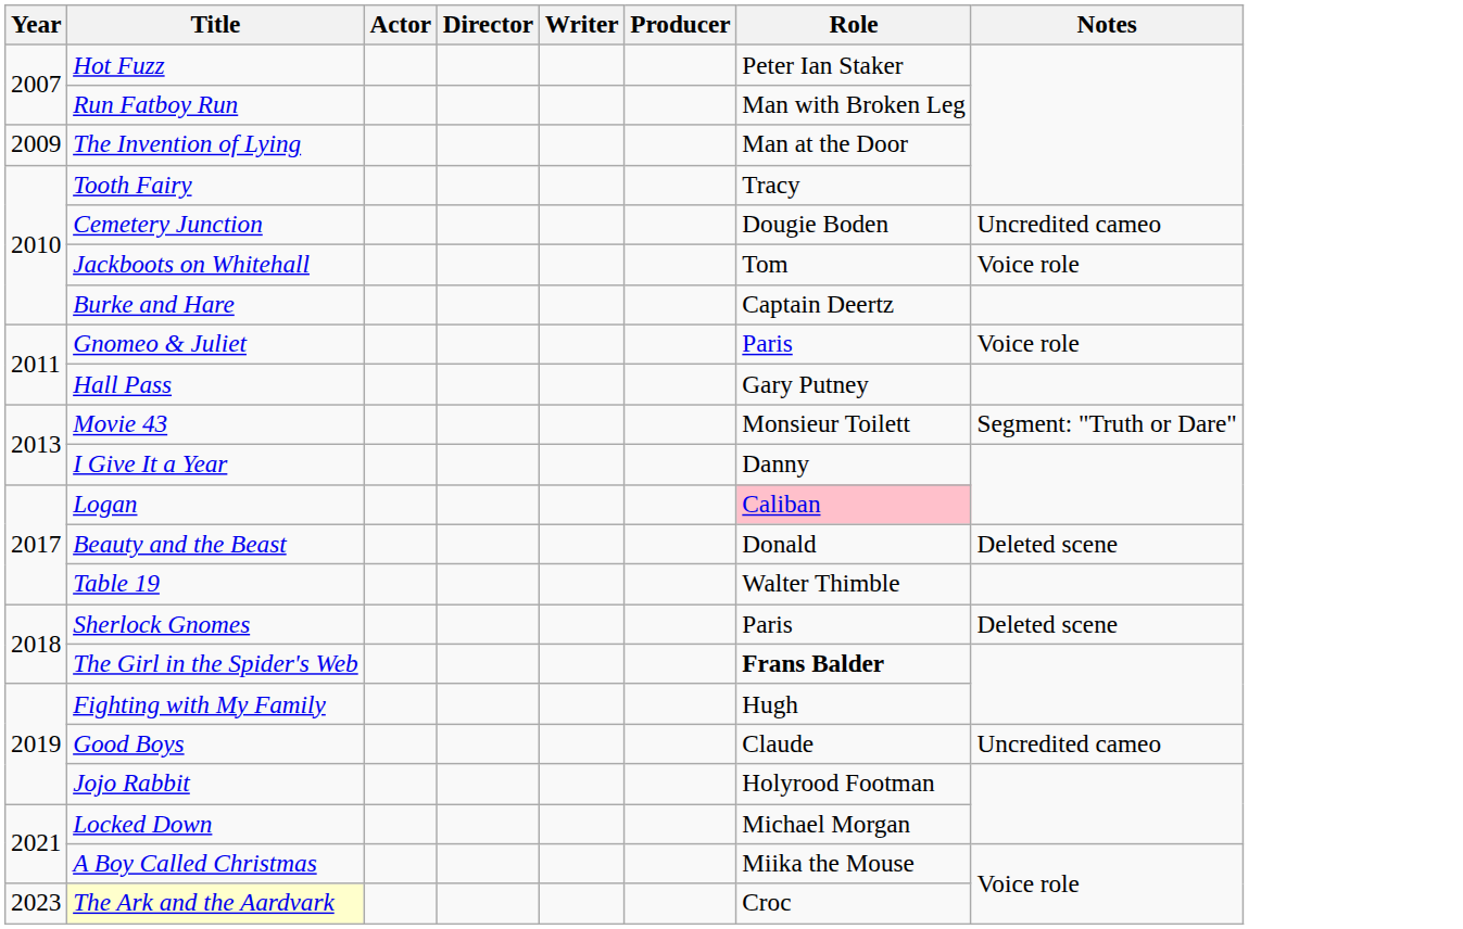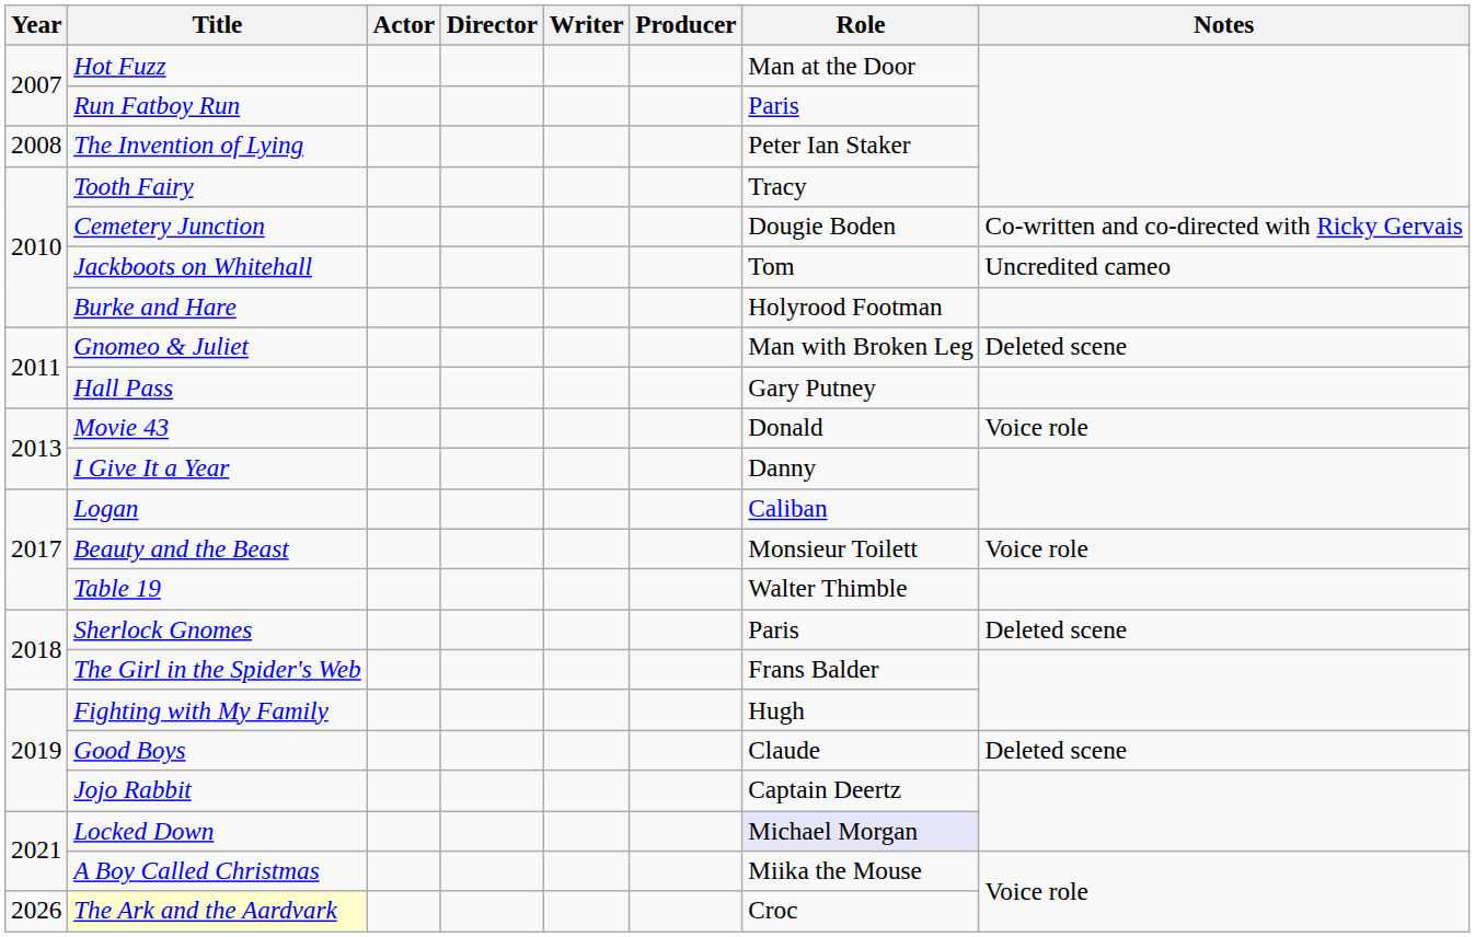Hot Fuzz | Role: Peter Ian Staker -> Man at the Door
Run Fatboy Run | Role: Man with Broken Leg -> Paris
The Invention of Lying | Year: 2009 -> 2008
The Invention of Lying | Role: Man at the Door -> Peter Ian Staker
Cemetery Junction | Notes: Uncredited cameo -> Co-written and co-directed with Ricky Gervais
Jackboots on Whitehall | Notes: Voice role -> Uncredited cameo
Burke and Hare | Role: Captain Deertz -> Holyrood Footman
Gnomeo & Juliet | Role: Paris -> Man with Broken Leg
Gnomeo & Juliet | Notes: Voice role -> Deleted scene
Movie 43 | Role: Monsieur Toilett -> Donald
Movie 43 | Notes: Segment: "Truth or Dare" -> Voice role
Logan | Role: pink background -> no background
Beauty and the Beast | Role: Donald -> Monsieur Toilett
Beauty and the Beast | Notes: Deleted scene -> Voice role
The Girl in the Spider's Web | Role: bold -> normal
Good Boys | Notes: Uncredited cameo -> Deleted scene
Jojo Rabbit | Role: Holyrood Footman -> Captain Deertz
Locked Down | Role: no background -> lavender background
The Ark and the Aardvark | Year: 2023 -> 2026
